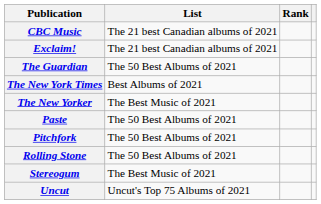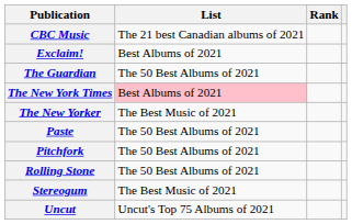Exclaim! | List: The 21 best Canadian albums of 2021 -> Best Albums of 2021
The New York Times | List: no background -> pink background
